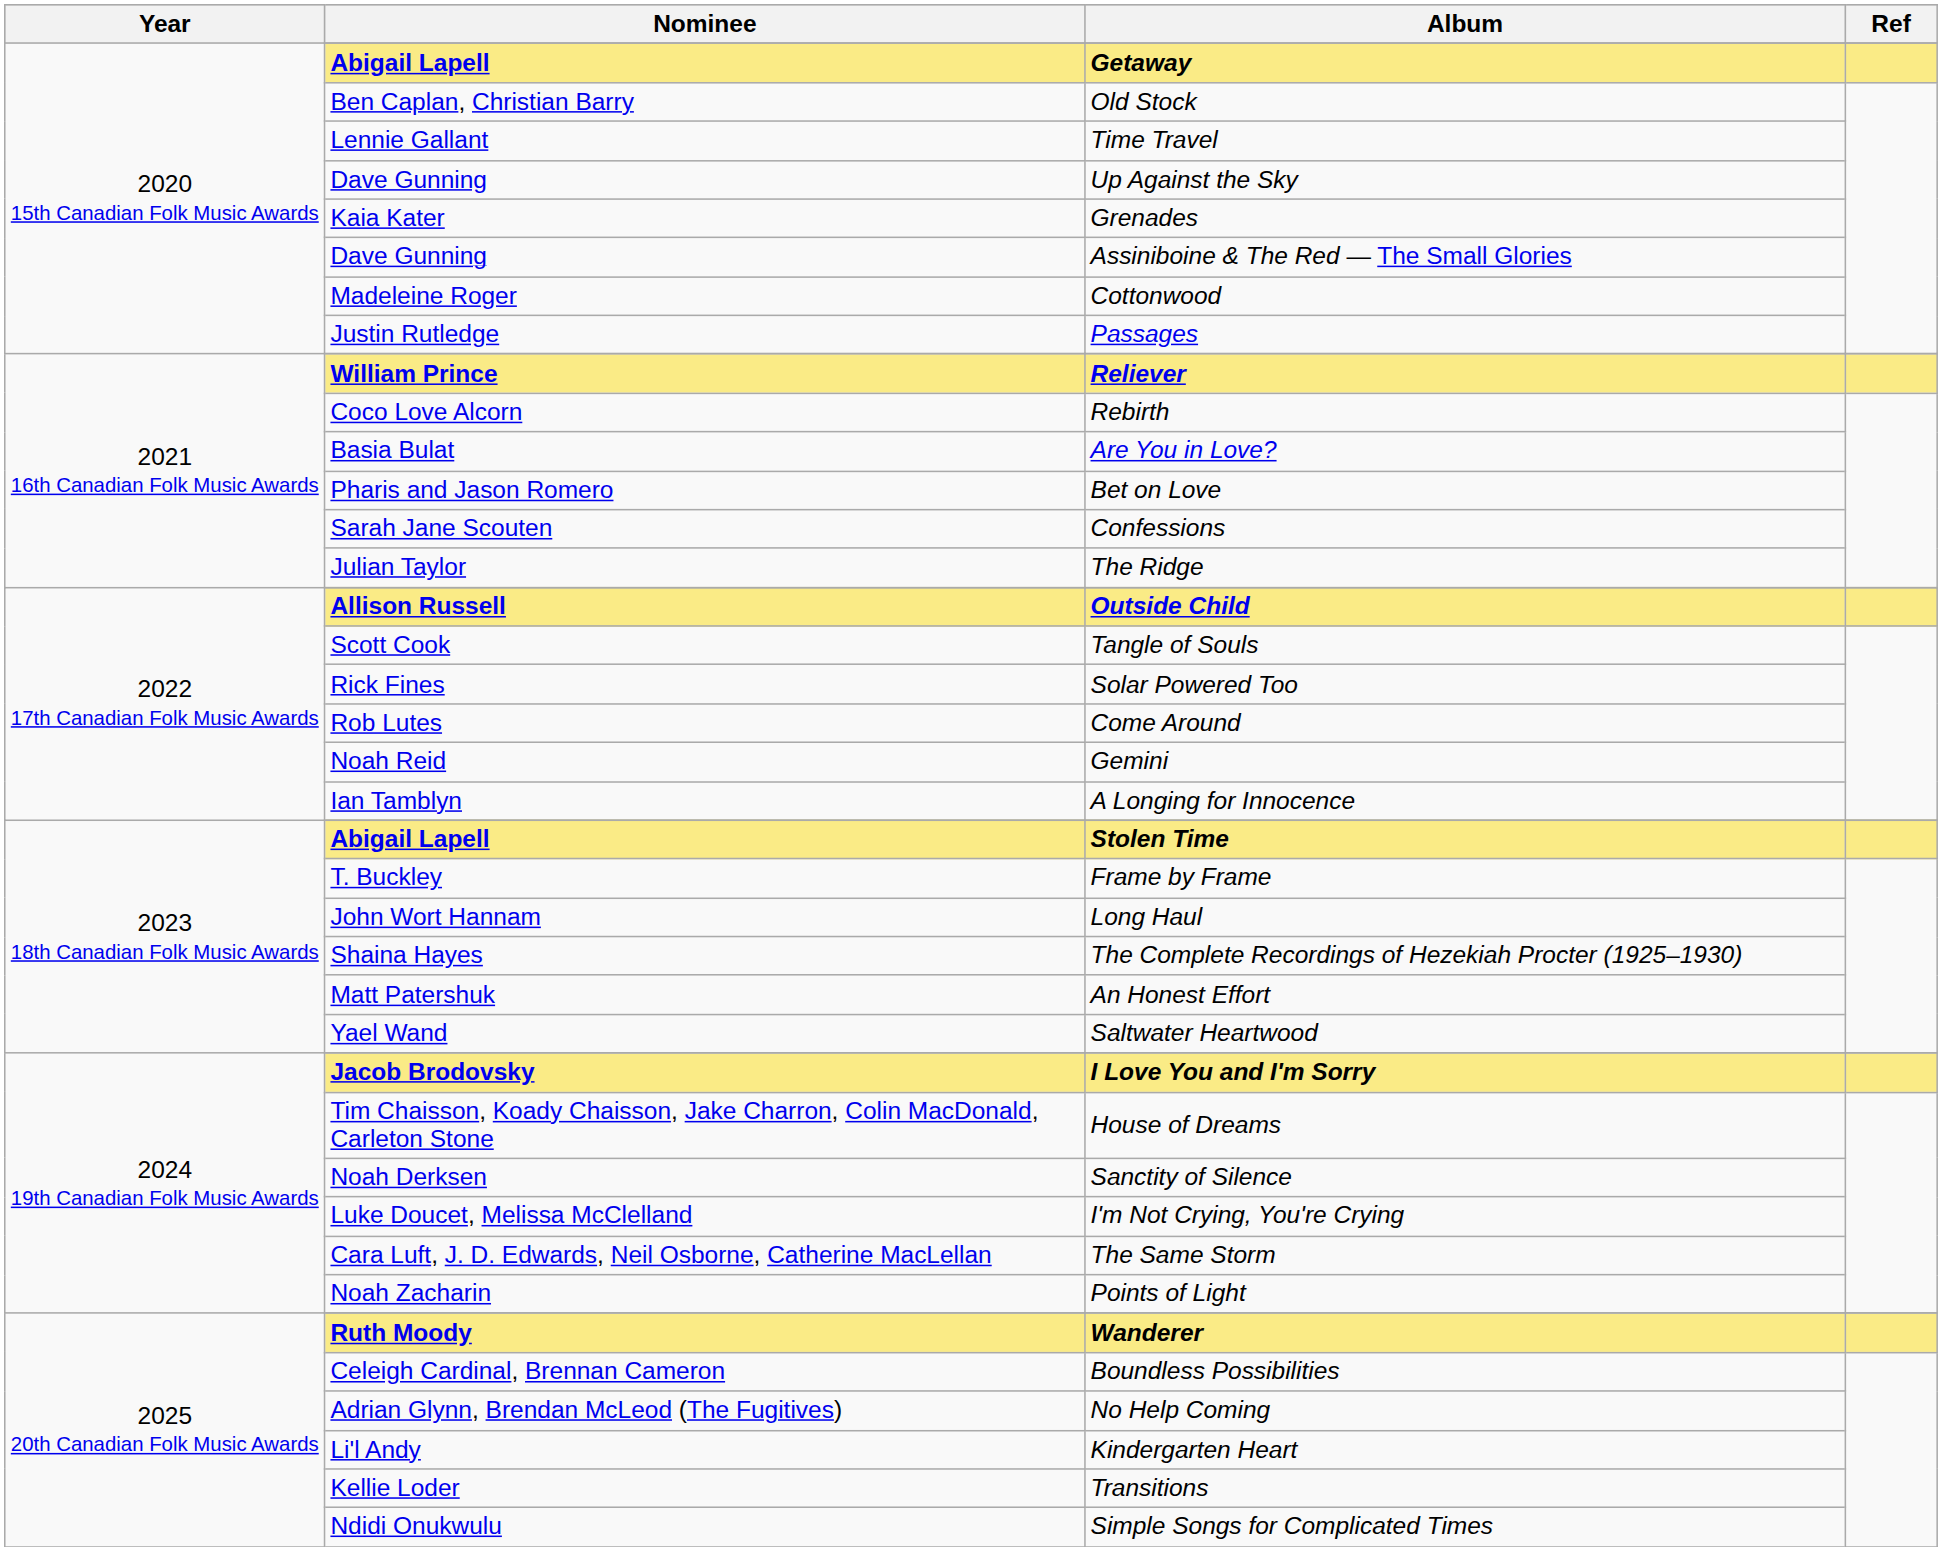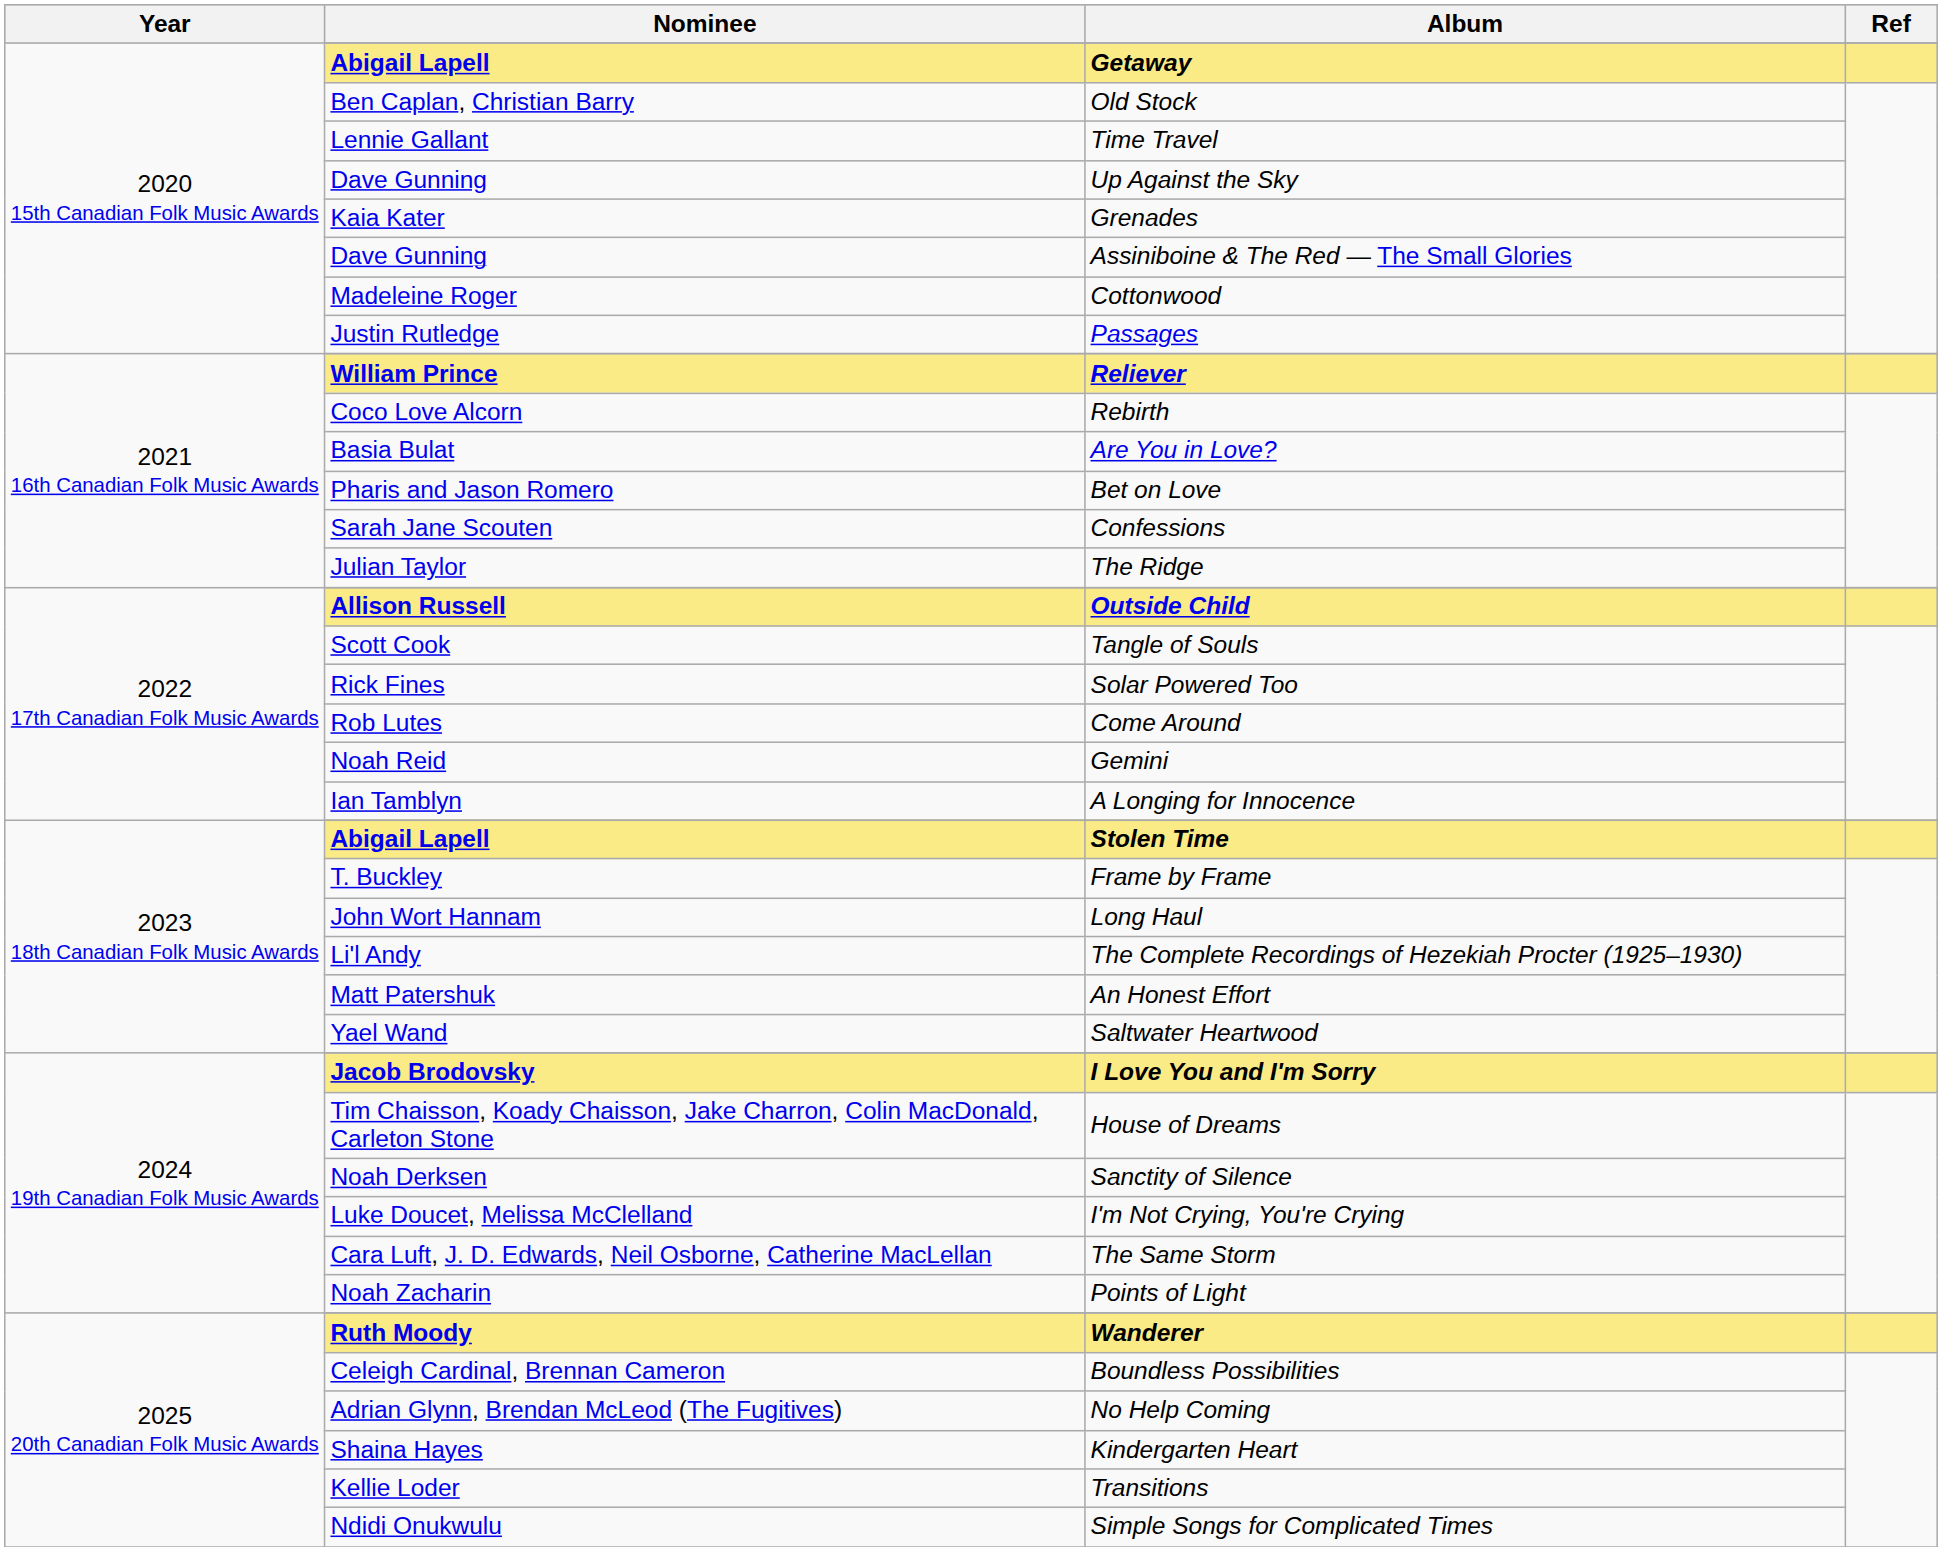The Complete Recordings of Hezekiah Procter (1925–1930) | Nominee: Shaina Hayes -> Li'l Andy
Kindergarten Heart | Nominee: Li'l Andy -> Shaina Hayes
